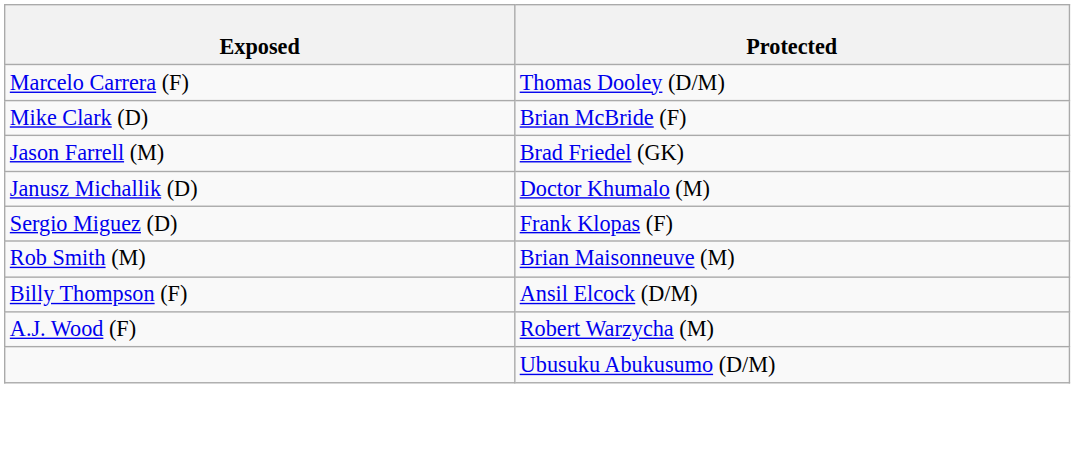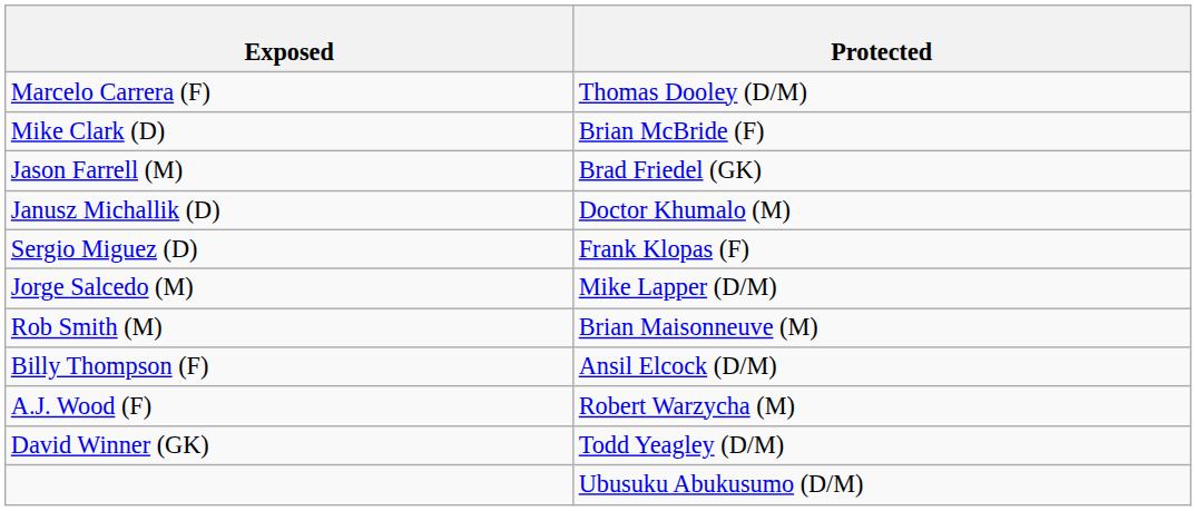+ row: Jorge Salcedo (M) | Mike Lapper (D/M)
+ row: David Winner (GK) | Todd Yeagley (D/M)
